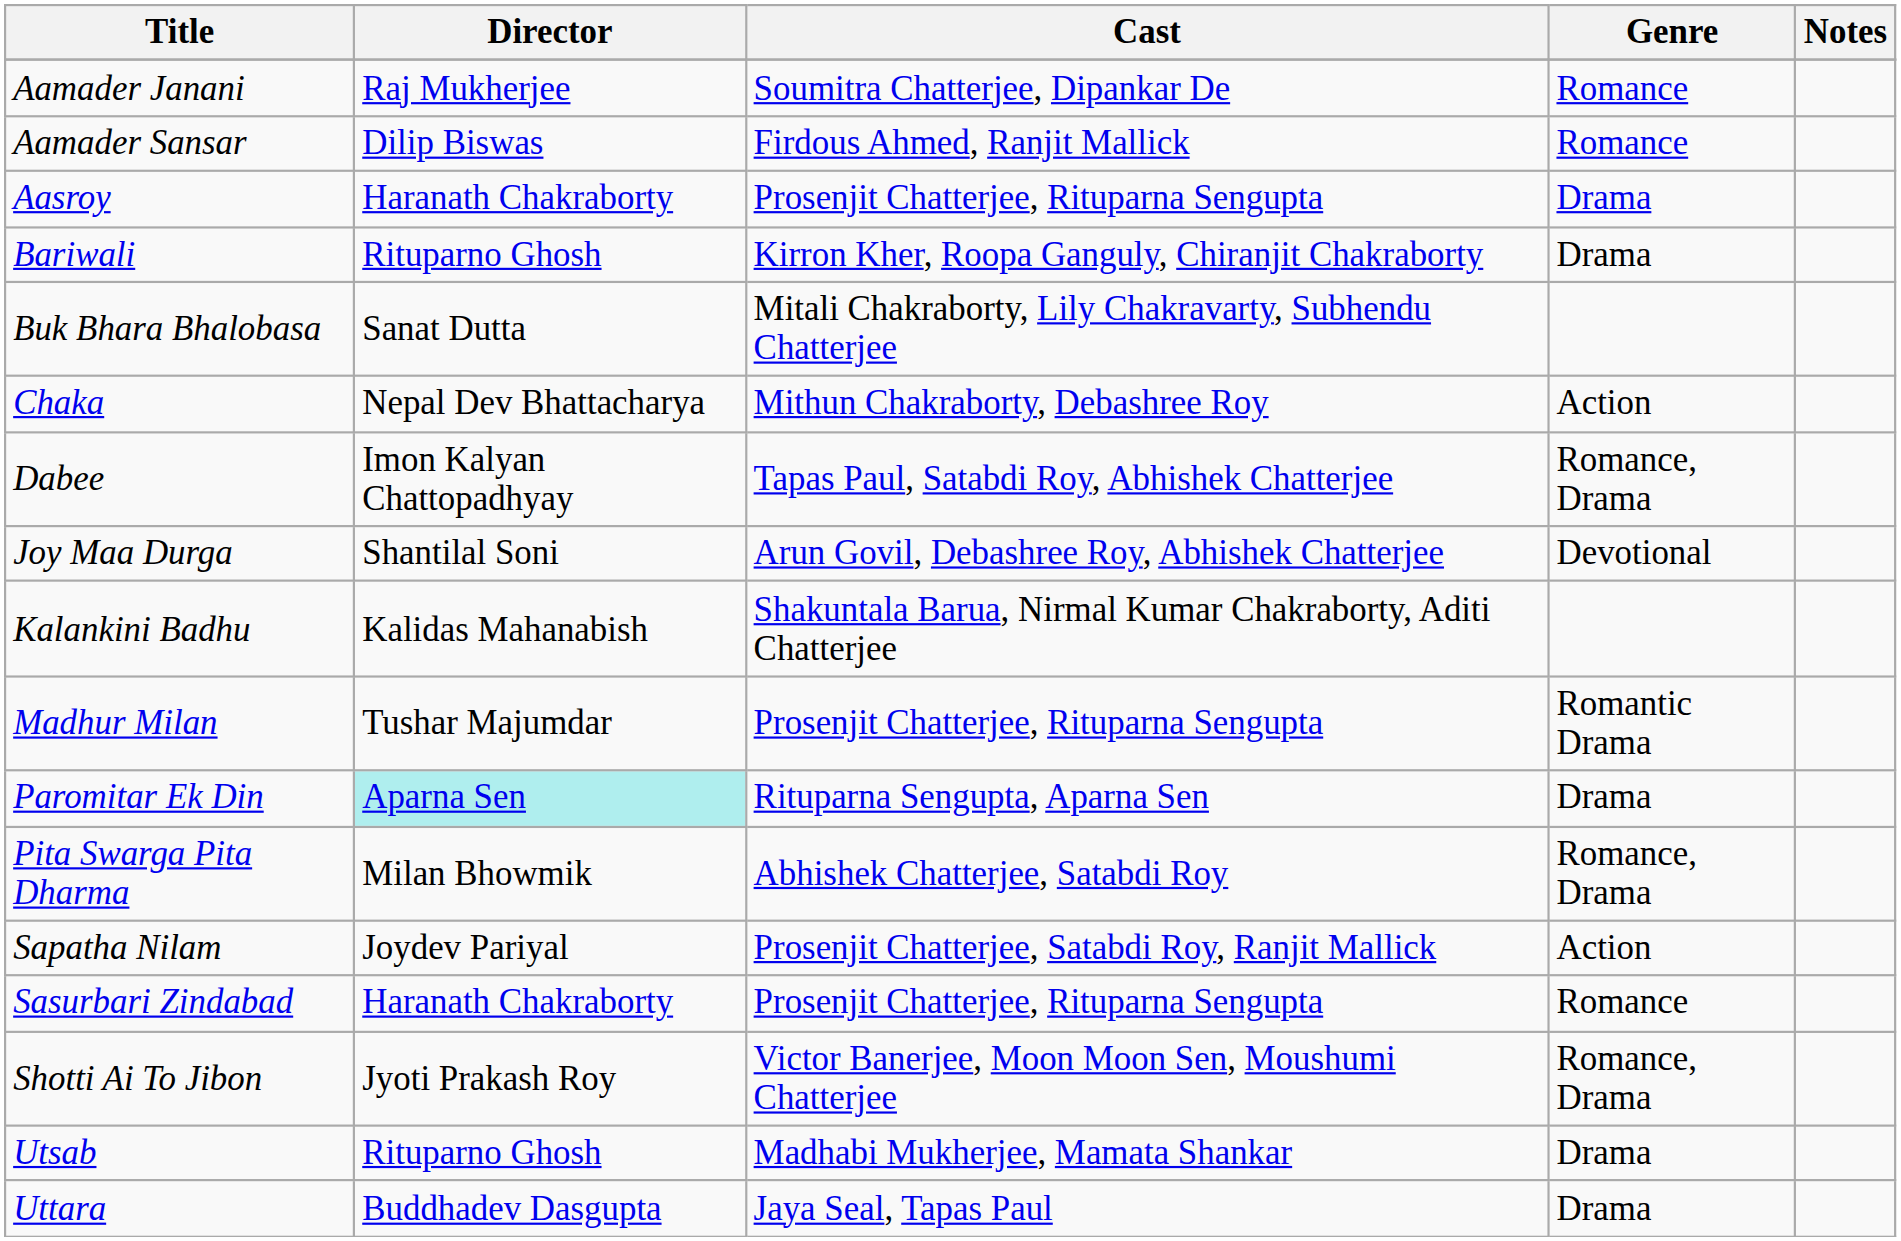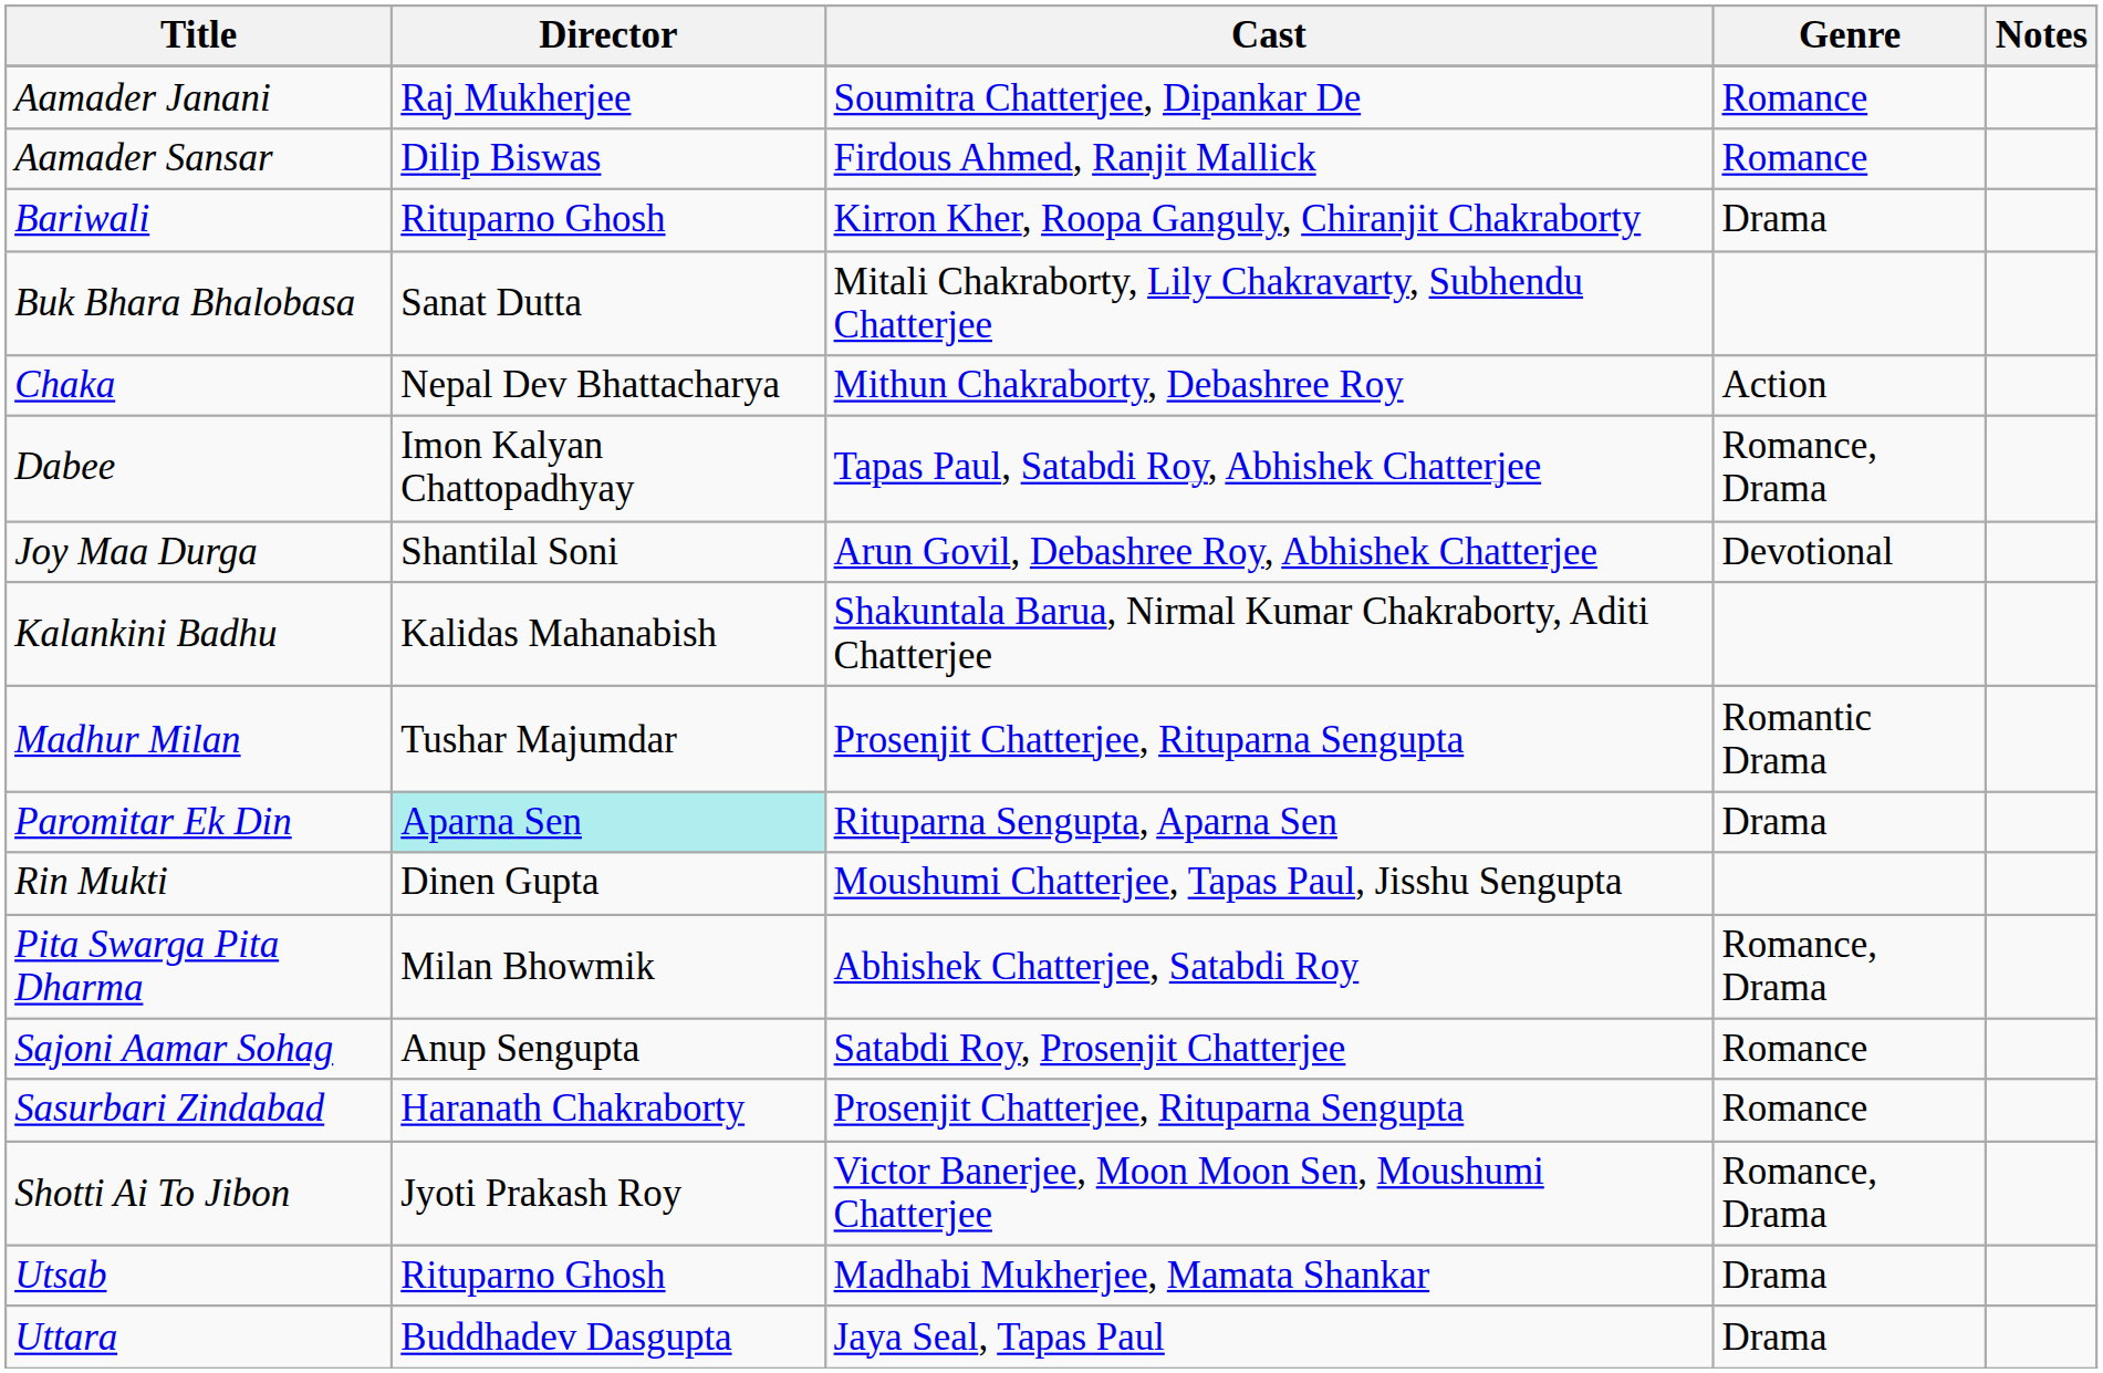- row: Aasroy | Haranath Chakraborty | Prosenjit Chatterjee, Rituparna Sengupta | Drama
+ row: Rin Mukti | Dinen Gupta | Moushumi Chatterjee, Tapas Paul, Jisshu Sengupta
+ row: Sajoni Aamar Sohag | Anup Sengupta | Satabdi Roy, Prosenjit Chatterjee | Romance
- row: Sapatha Nilam | Joydev Pariyal | Prosenjit Chatterjee, Satabdi Roy, Ranjit Mallick | Action
